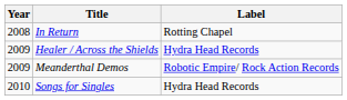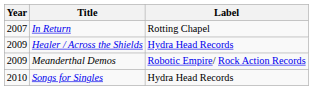In Return | Year: 2008 -> 2007
